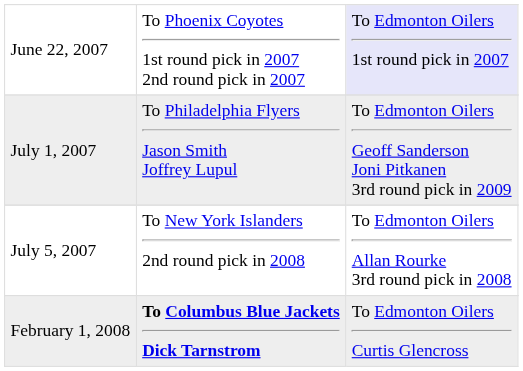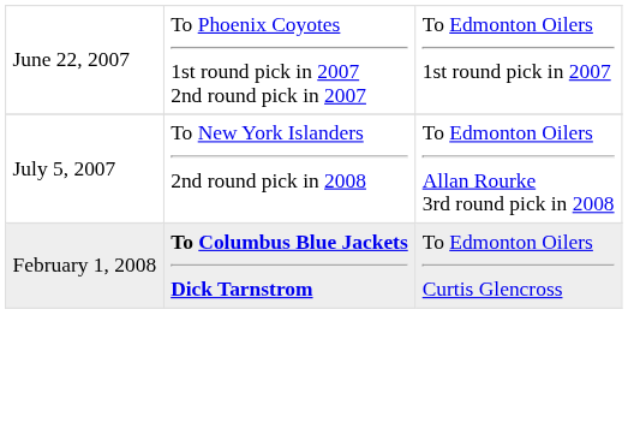June 22, 2007 | column 3: lavender background -> no background
- row: July 1, 2007 | To Philadelphia Flyers Jason Smith Joffrey Lupul | To Edmonton Oilers Geoff Sanderson Joni Pitkanen 3rd round pick in 2009
